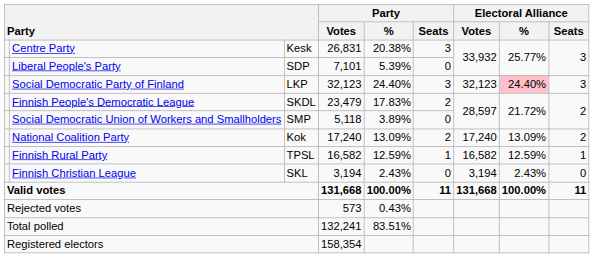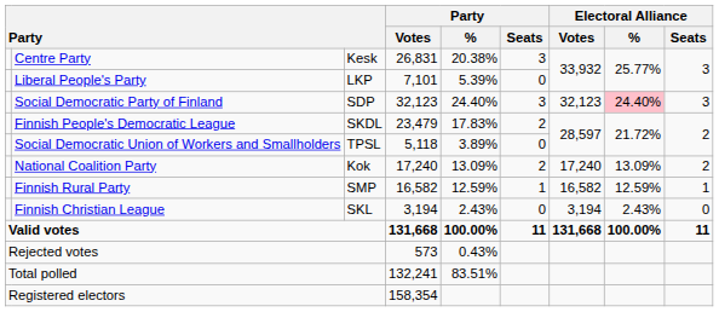Liberal People's Party | column 3: SDP -> LKP
Social Democratic Party of Finland | column 3: LKP -> SDP
Social Democratic Union of Workers and Smallholders | column 3: SMP -> TPSL
Finnish Rural Party | column 3: TPSL -> SMP
